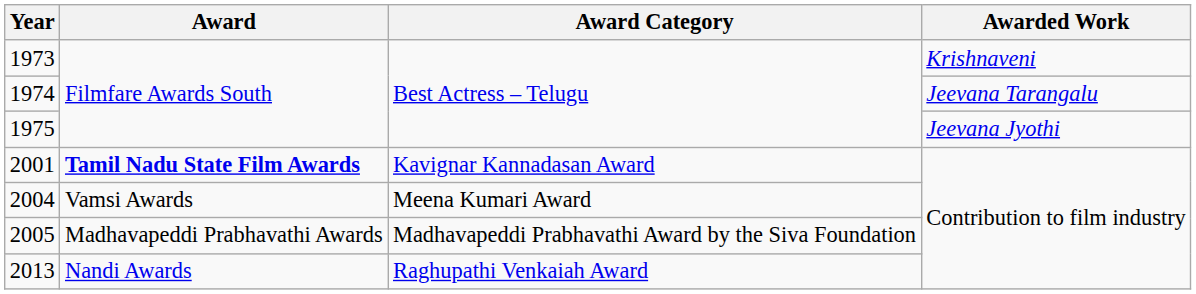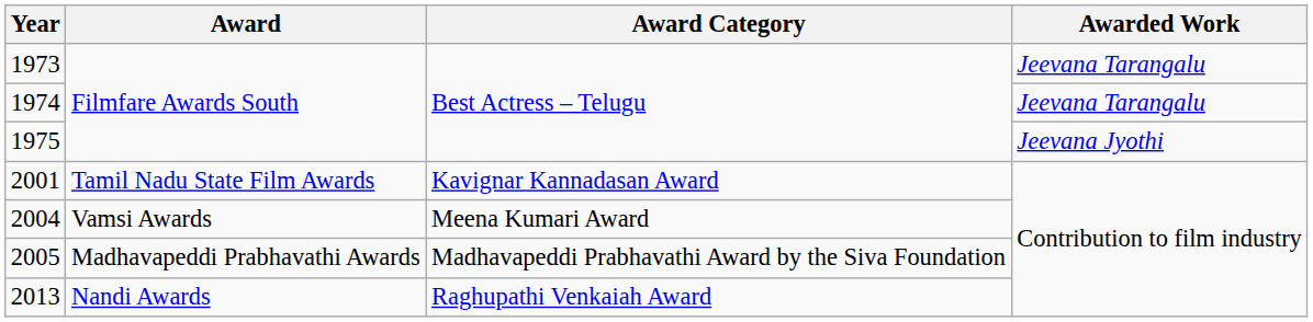1973 | Awarded Work: Krishnaveni -> Jeevana Tarangalu
2001 | Award: bold -> normal
